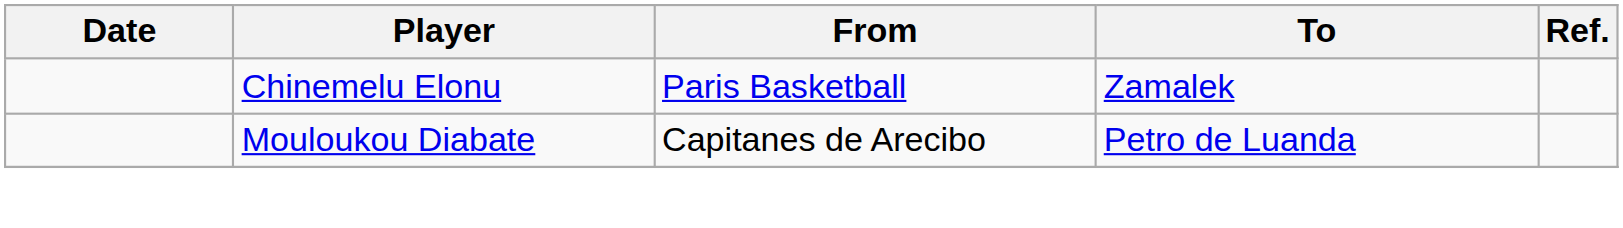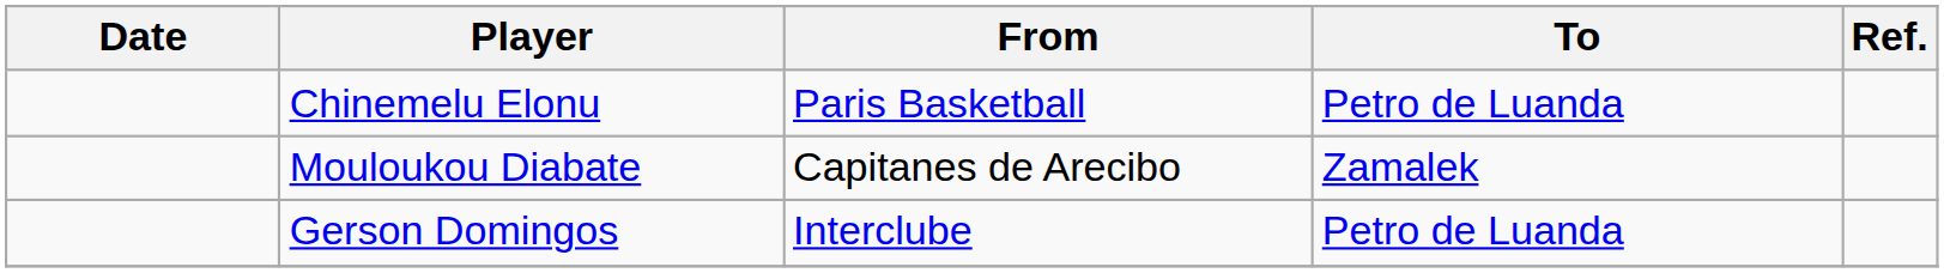Chinemelu Elonu | To: Zamalek -> Petro de Luanda
Mouloukou Diabate | To: Petro de Luanda -> Zamalek
+ row: Gerson Domingos | Interclube | Petro de Luanda
